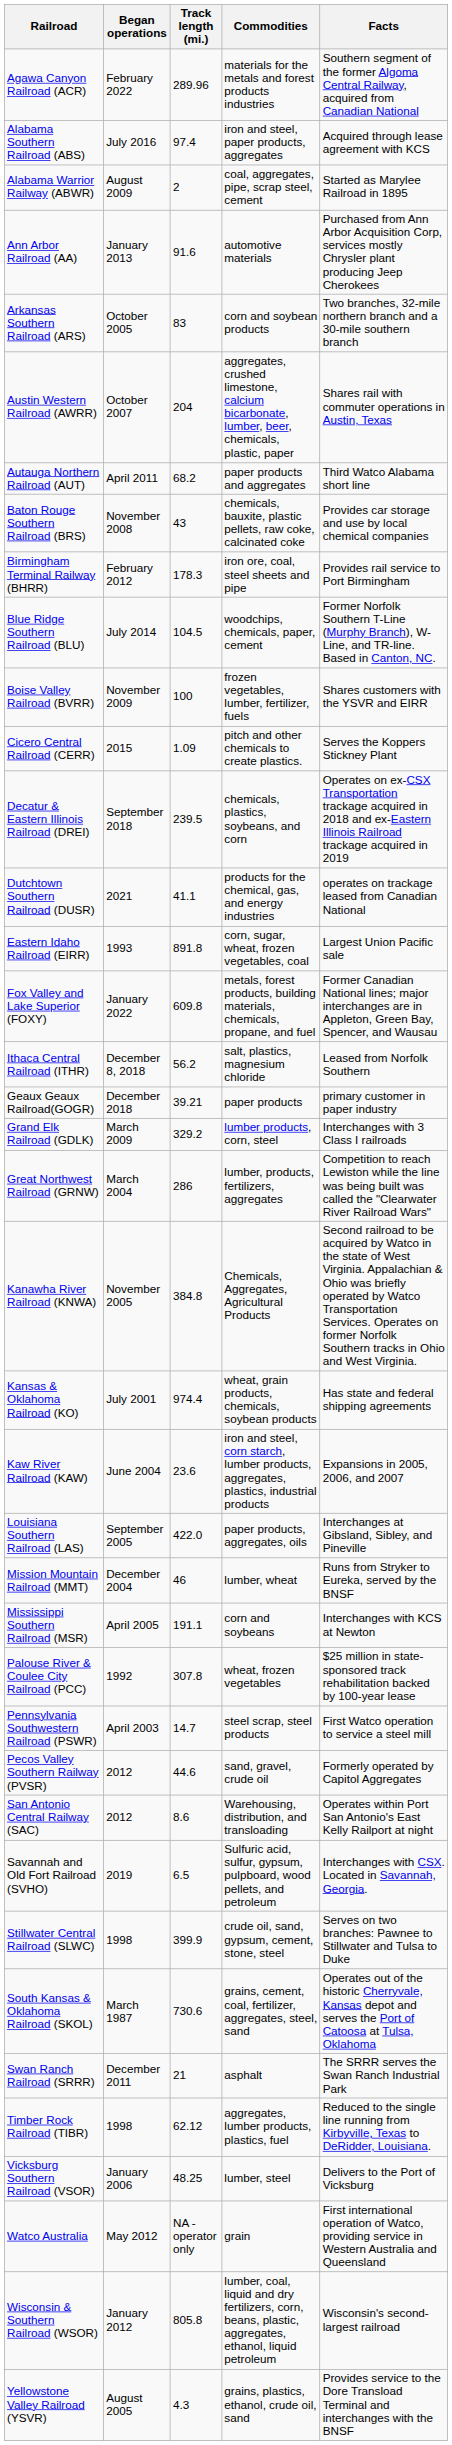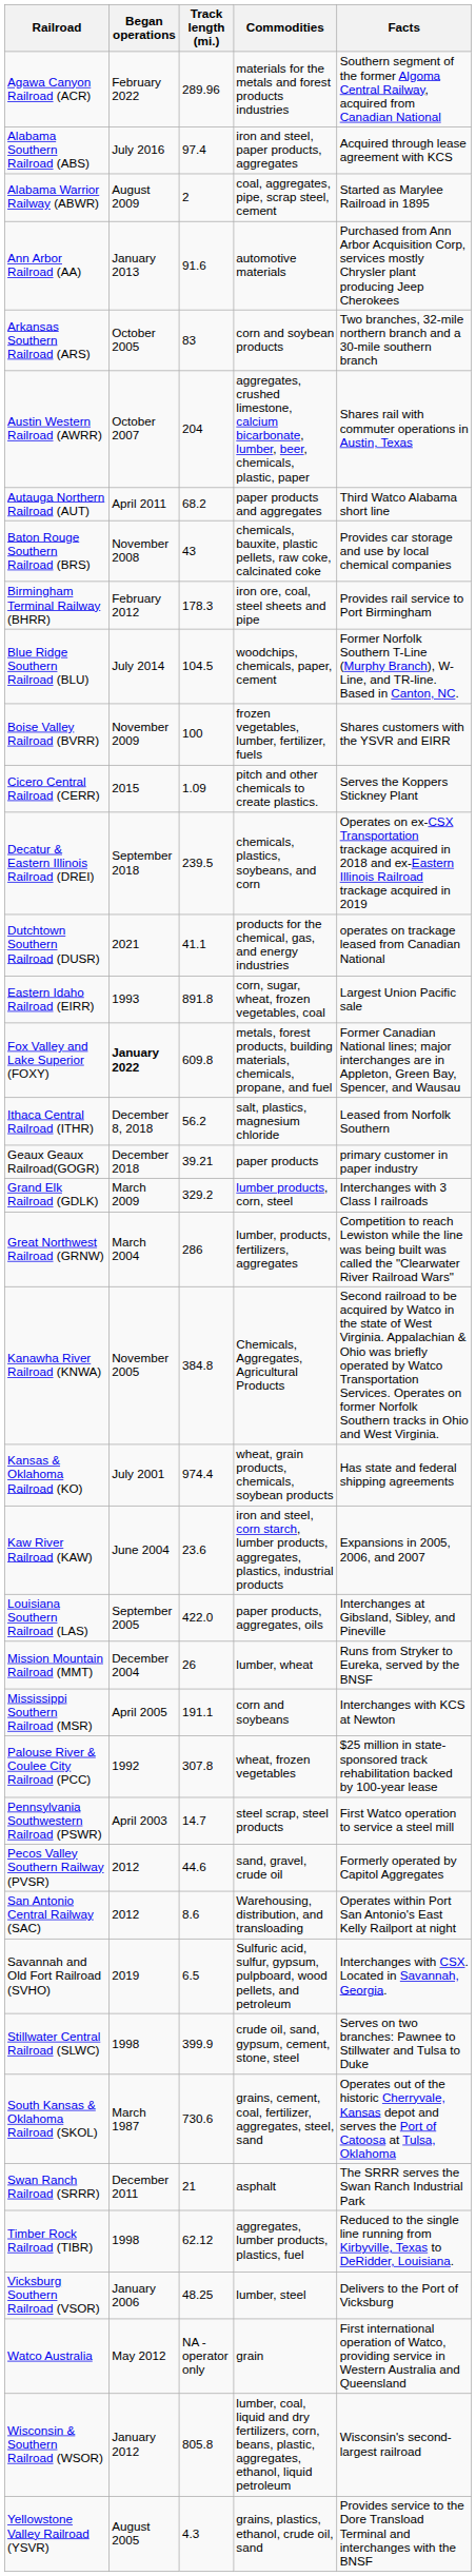Fox Valley and Lake Superior (FOXY) | Began operations: normal -> bold
Mission Mountain Railroad (MMT) | Track length (mi.): 46 -> 26
